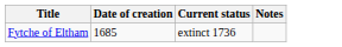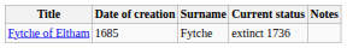+ column: Surname | Fytche
